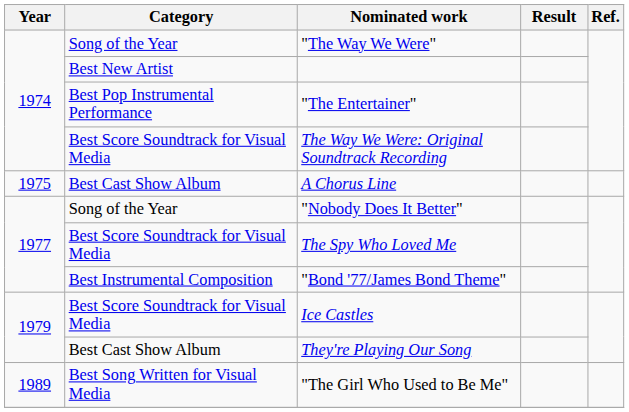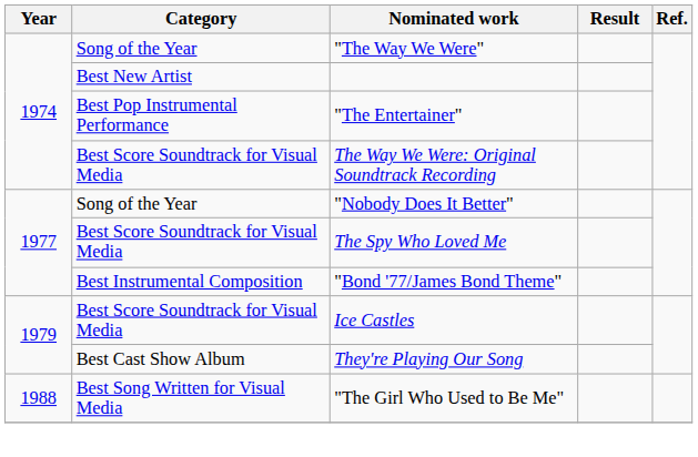- row: 1975 | Best Cast Show Album | A Chorus Line
"The Girl Who Used to Be Me" | Year: 1989 -> 1988
